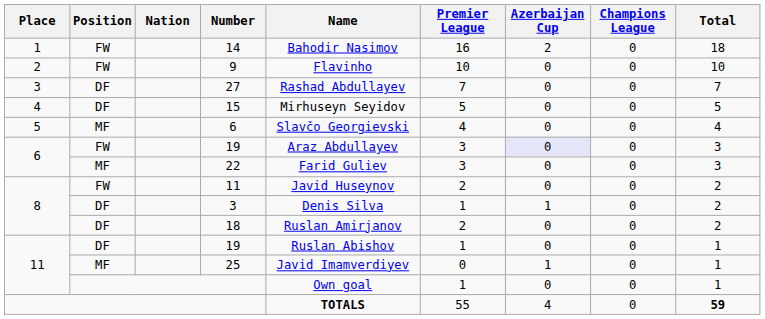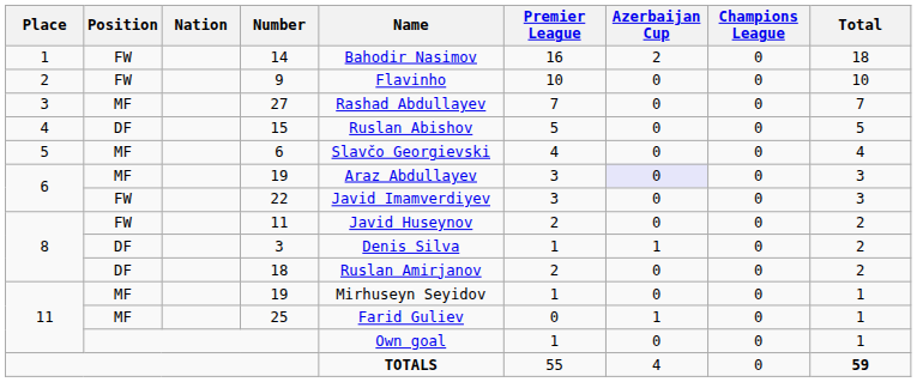27 | Position: DF -> MF
15 | Name: Mirhuseyn Seyidov -> Ruslan Abishov
6 / 19 | Position: FW -> MF
22 | Position: MF -> FW
22 | Name: Farid Guliev -> Javid Imamverdiyev
11 / 19 | Position: DF -> MF
11 / 19 | Name: Ruslan Abishov -> Mirhuseyn Seyidov
25 | Name: Javid Imamverdiyev -> Farid Guliev
